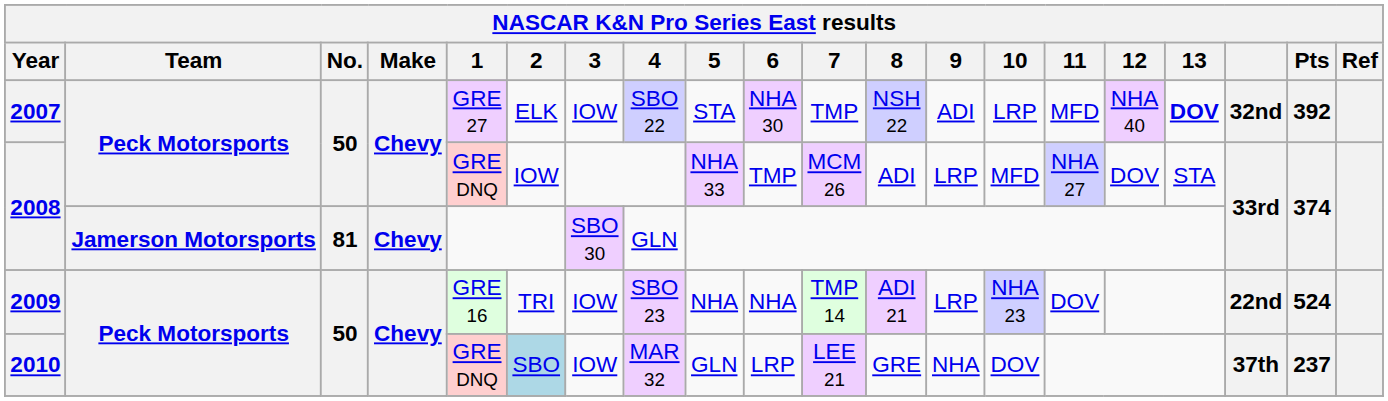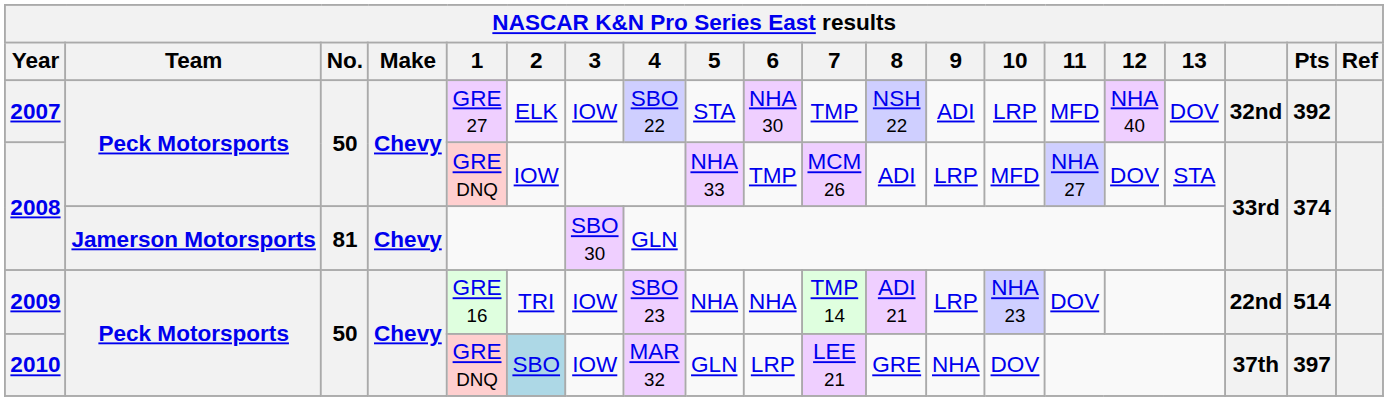2007 | 13: bold -> normal
2009 | Pts: 524 -> 514
2010 | Pts: 237 -> 397
